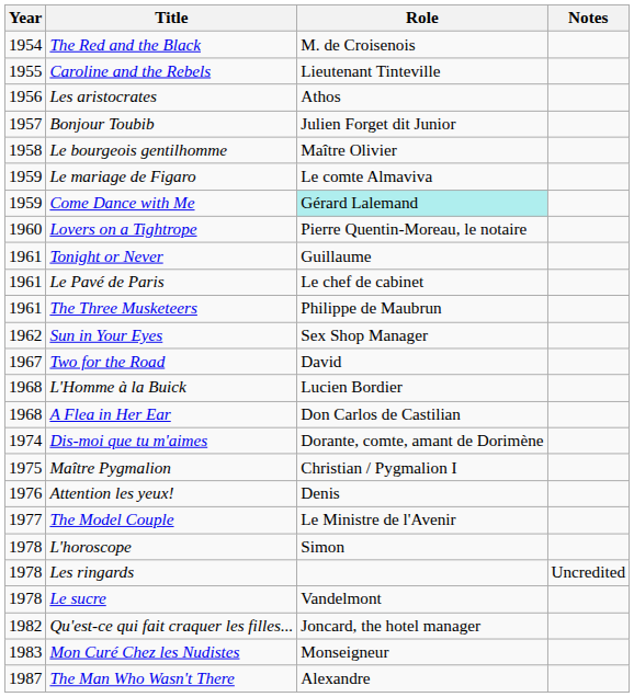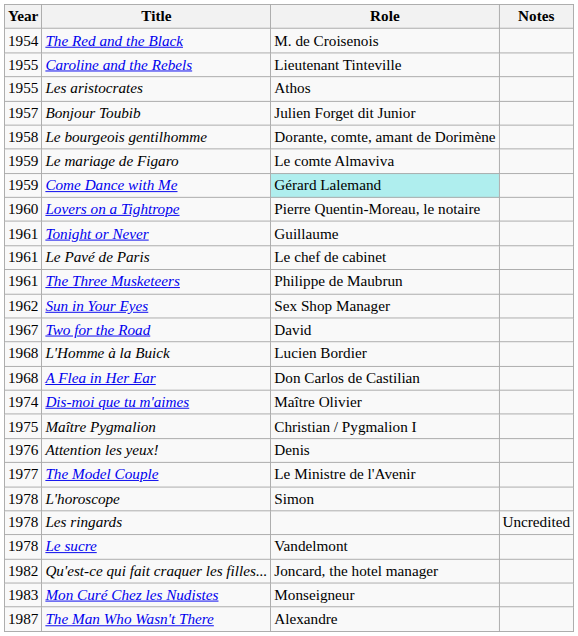Les aristocrates | Year: 1956 -> 1955
Le bourgeois gentilhomme | Role: Maître Olivier -> Dorante, comte, amant de Dorimène
Dis-moi que tu m'aimes | Role: Dorante, comte, amant de Dorimène -> Maître Olivier
